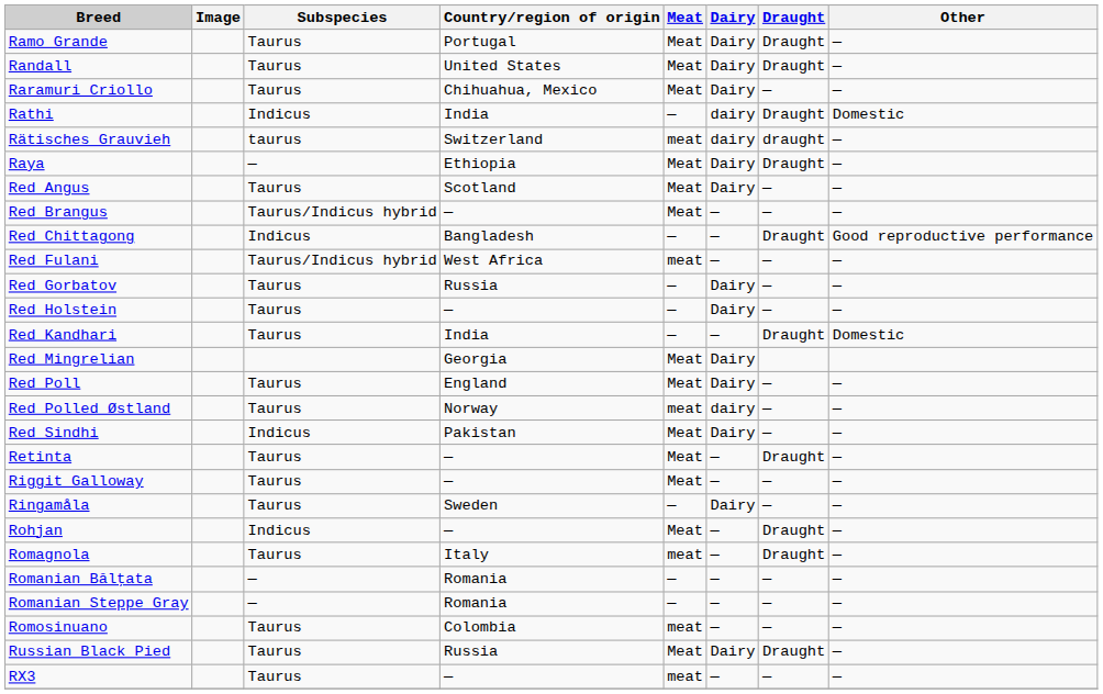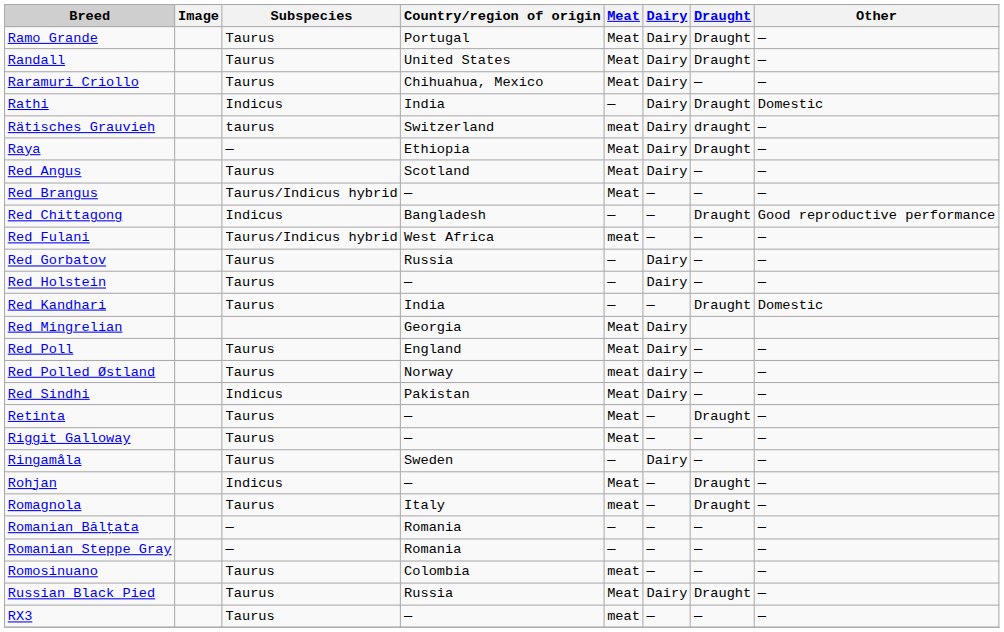Rathi | Dairy: dairy -> Dairy
Rätisches Grauvieh | Dairy: dairy -> Dairy
